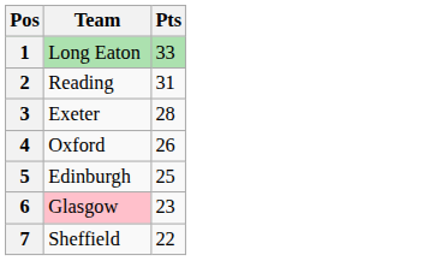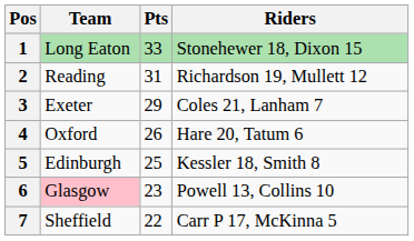+ column: Riders | Stonehewer 18, Dixon 15 | Richardson 19, Mullett 12 | Coles 21, Lanham 7 | Hare 20, Tatum 6 | Kessler 18, Smith 8 | Powell 13, Collins 10 | Carr P 17, McKinna 5
3 | Pts: 28 -> 29
